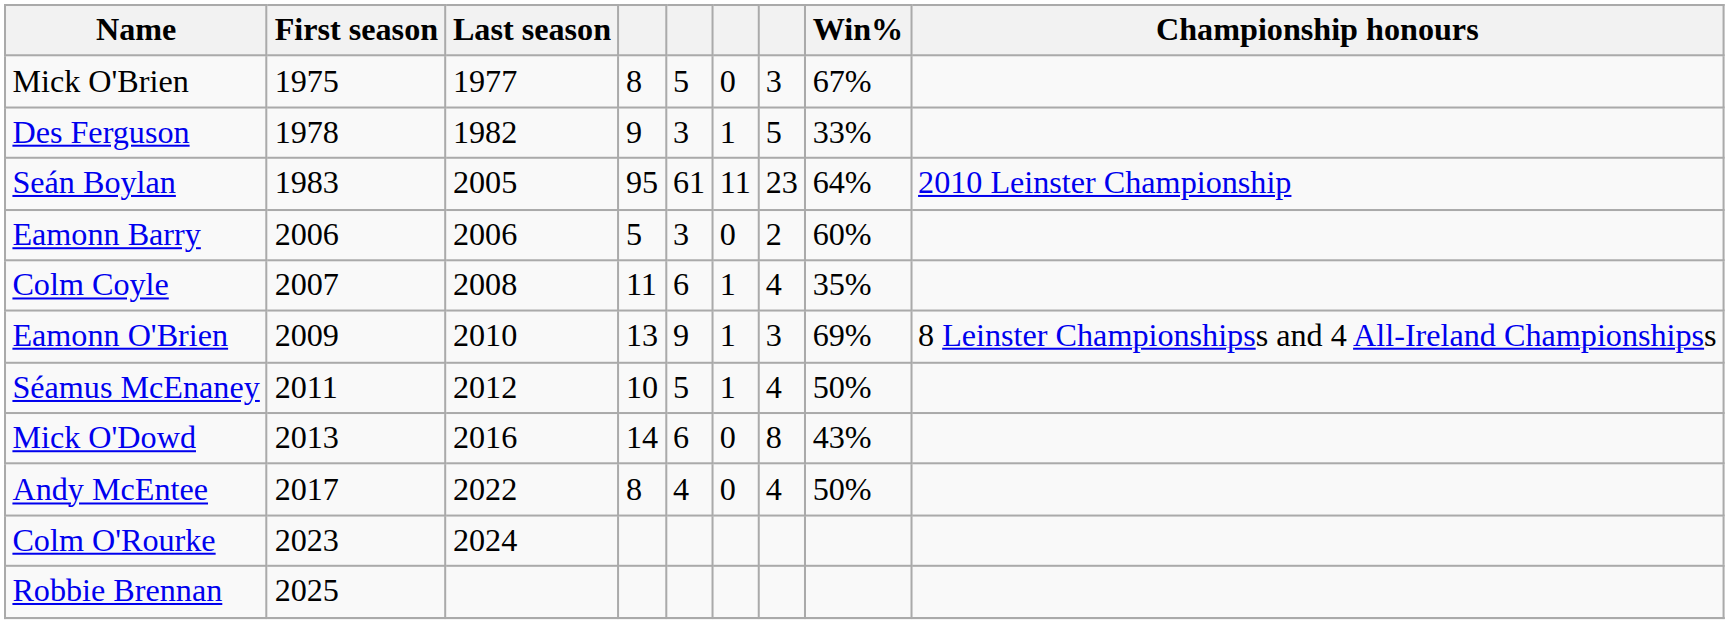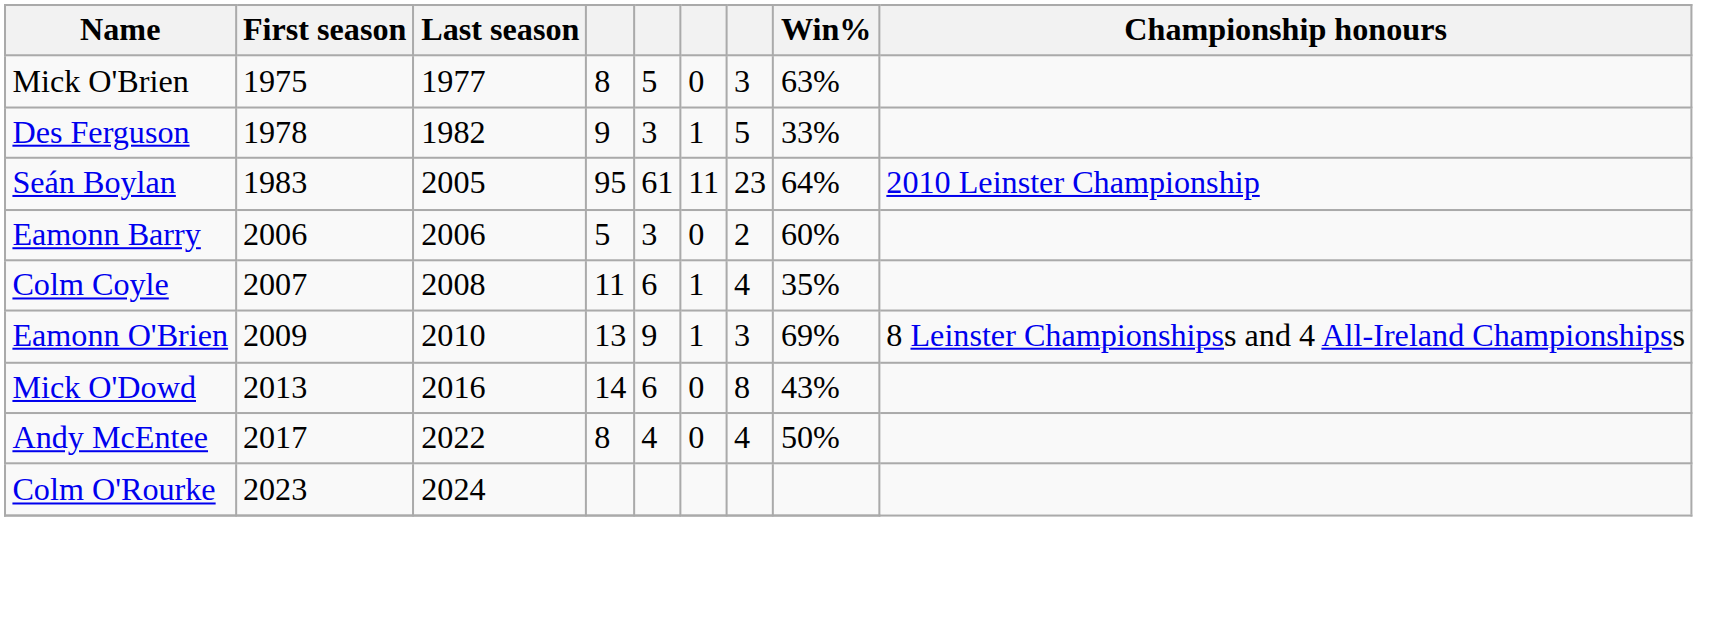Mick O'Brien | Win%: 67% -> 63%
- row: Séamus McEnaney | 2011 | 2012 | 10 | 5 | 1 | 4 | 50%
- row: Robbie Brennan | 2025
